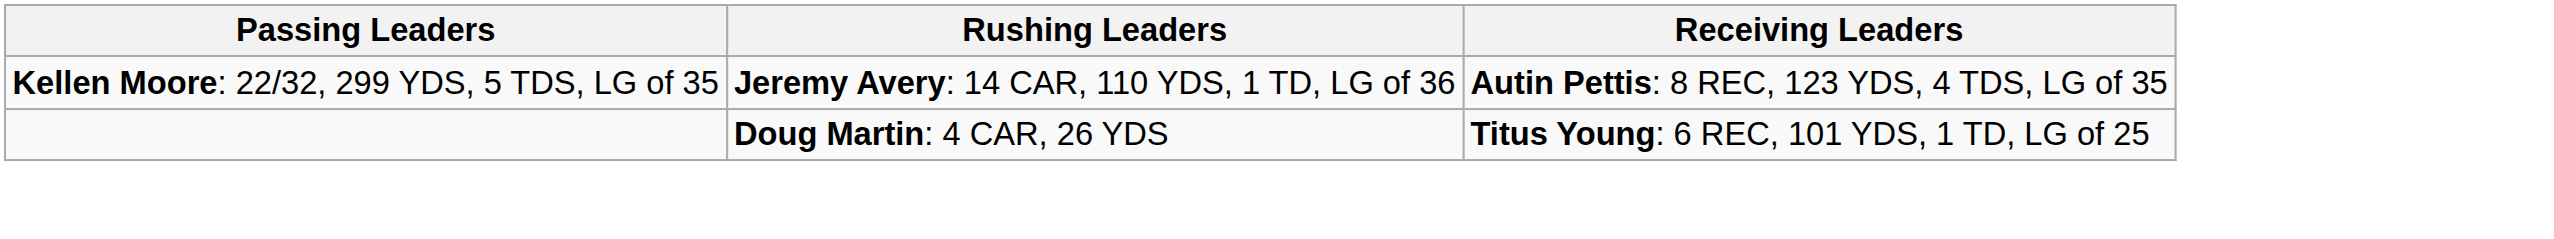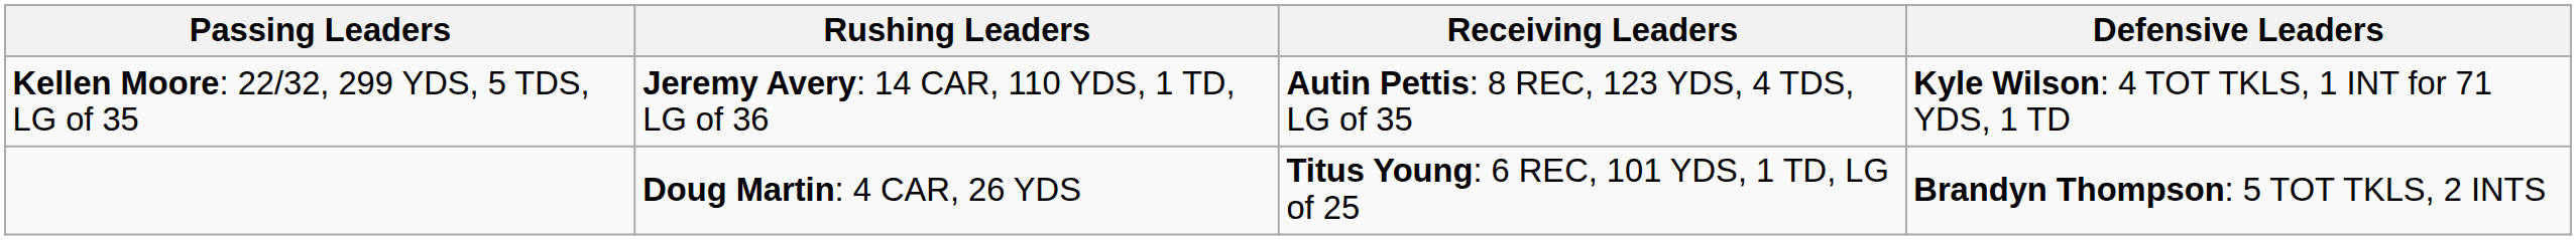+ column: Defensive Leaders | Kyle Wilson: 4 TOT TKLS, 1 INT for 71 YDS, 1 TD | Brandyn Thompson: 5 TOT TKLS, 2 INTS
